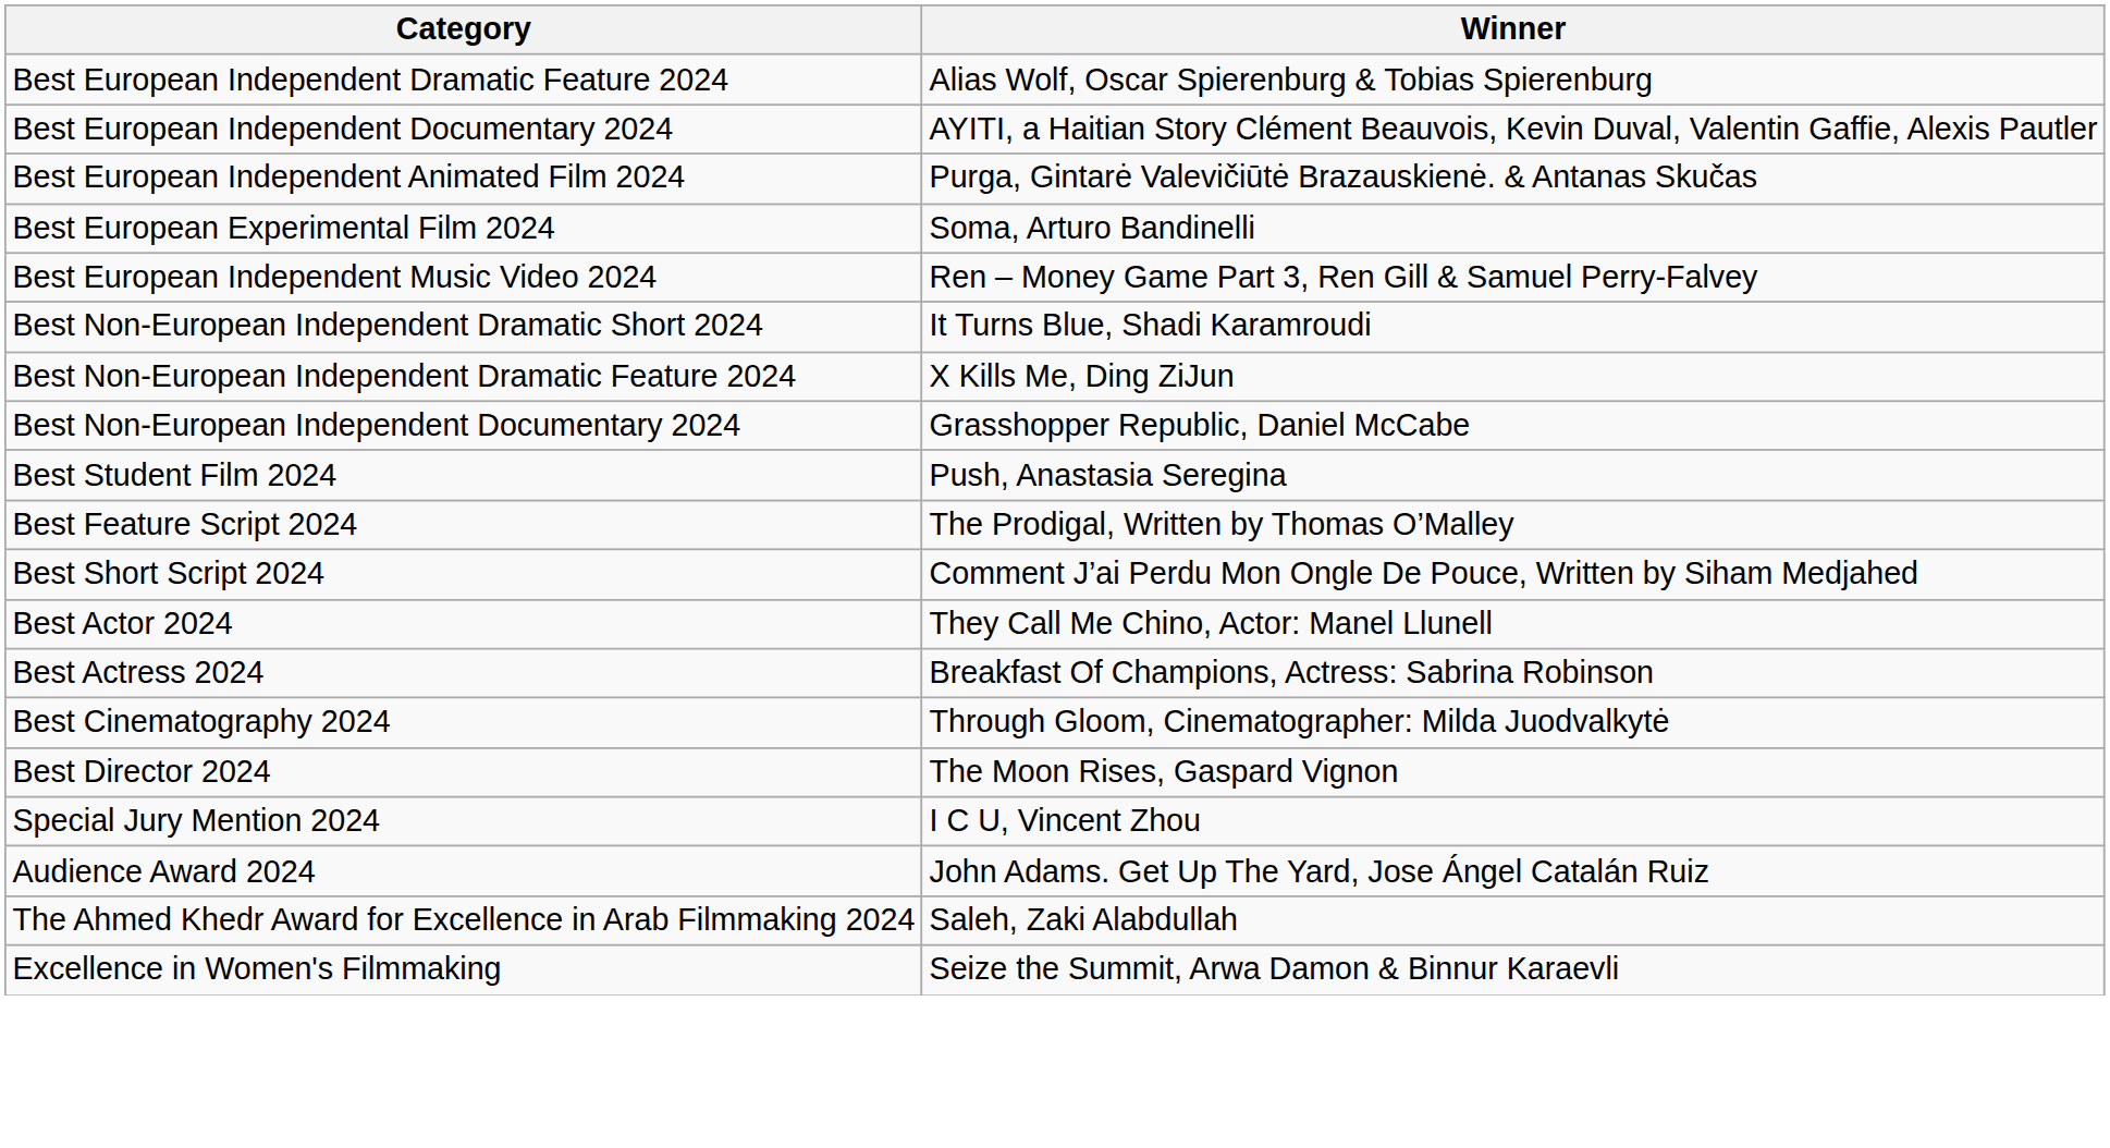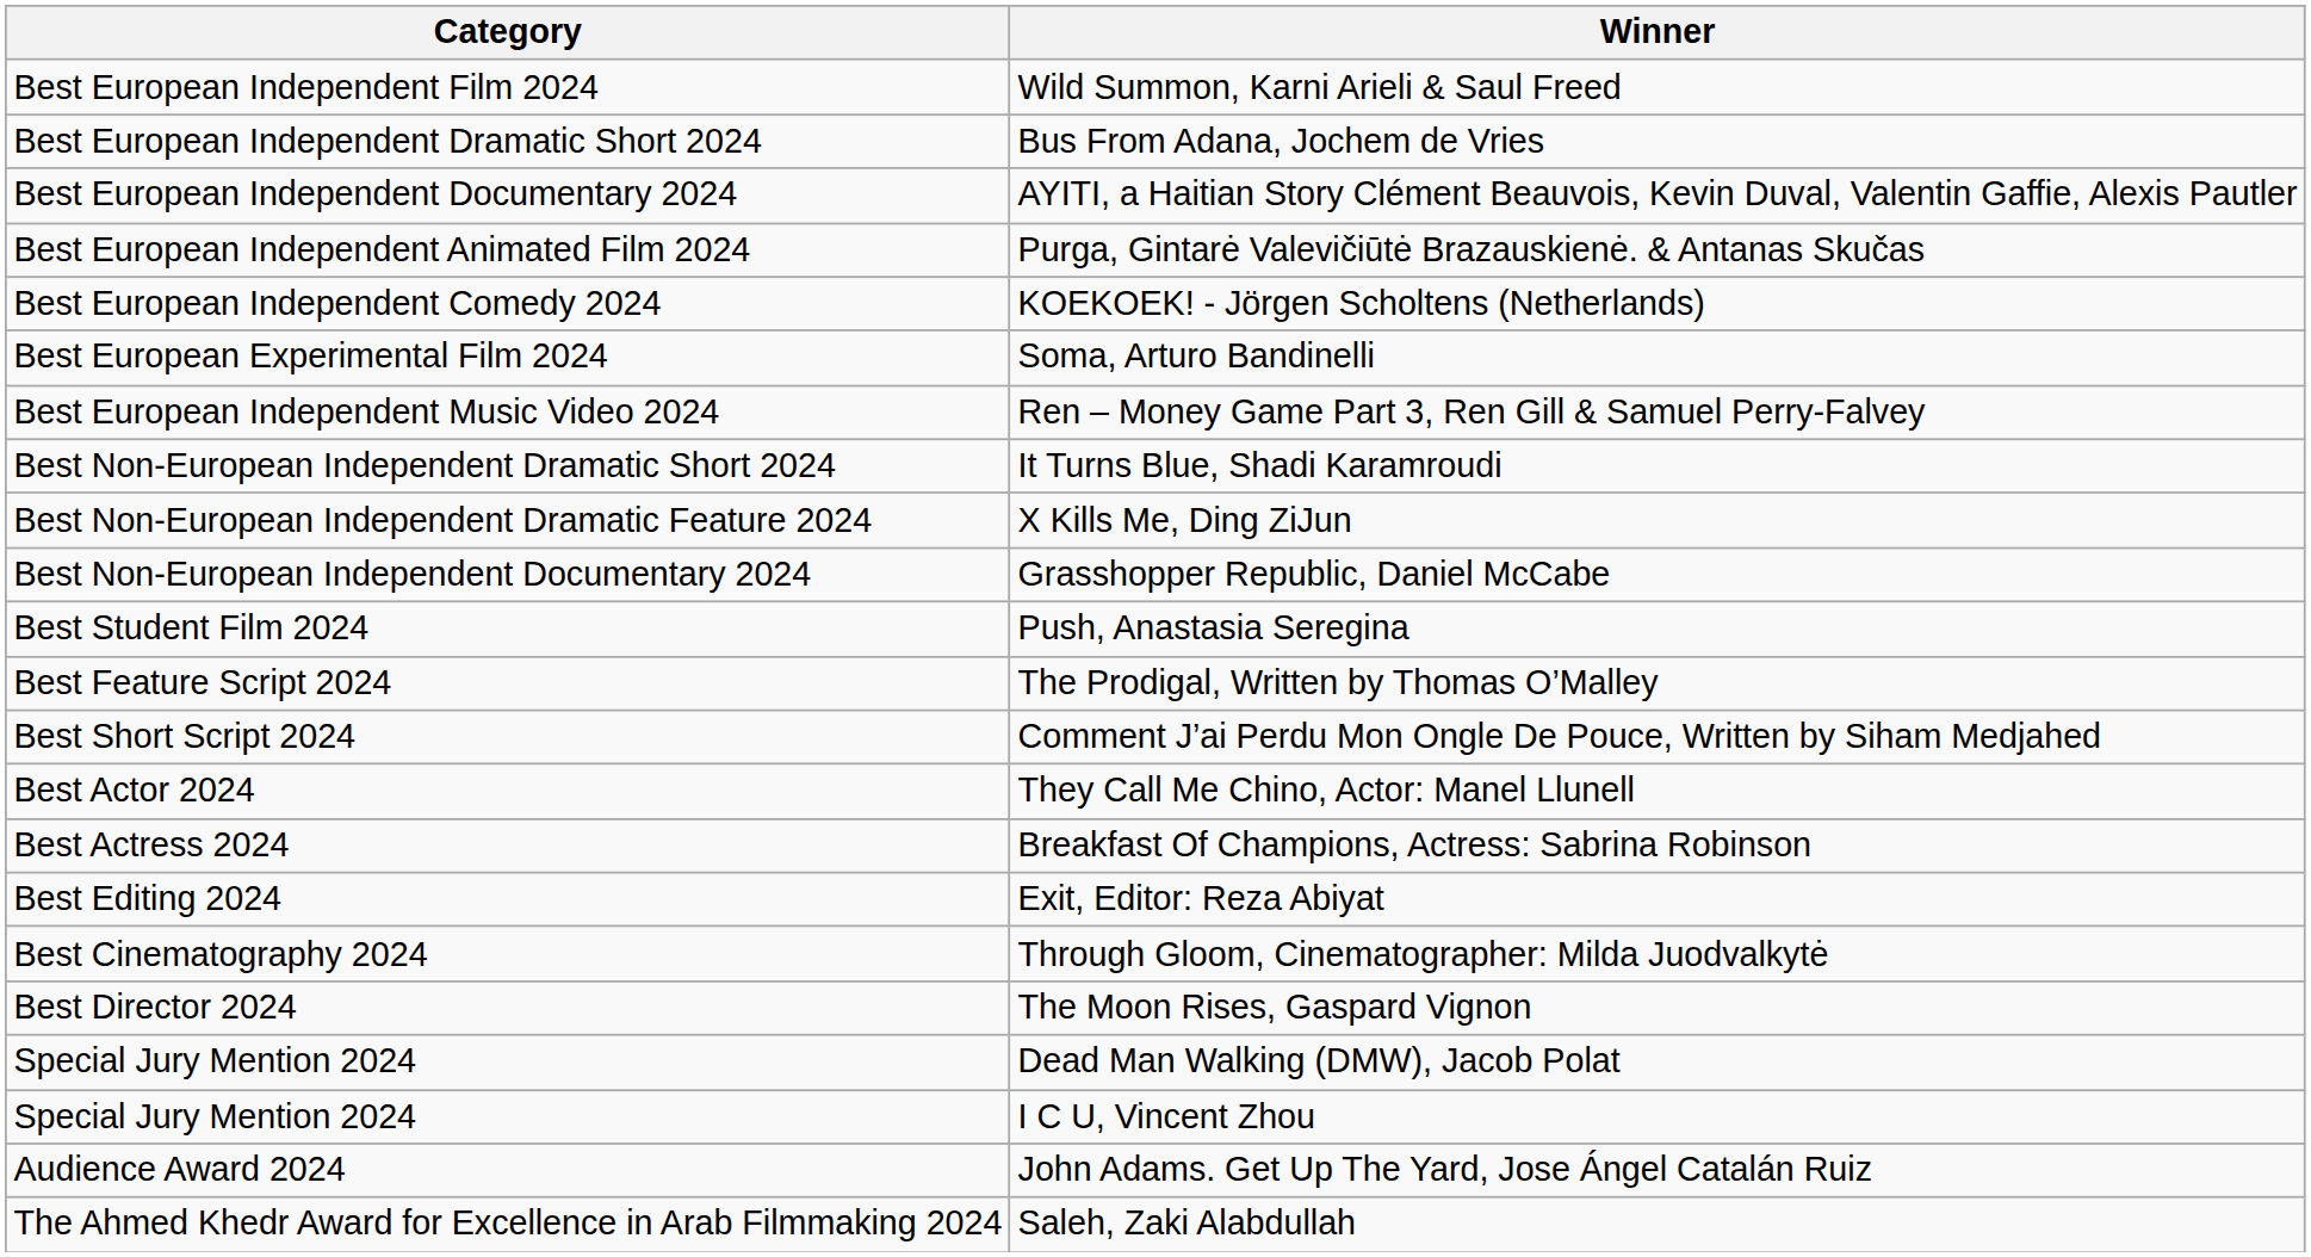+ row: Best European Independent Film 2024 | Wild Summon, Karni Arieli & Saul Freed
+ row: Best European Independent Dramatic Short 2024 | Bus From Adana, Jochem de Vries
- row: Best European Independent Dramatic Feature 2024 | Alias Wolf, Oscar Spierenburg & Tobias Spierenburg
+ row: Best European Independent Comedy 2024 | KOEKOEK! - Jörgen Scholtens (Netherlands)
+ row: Best Editing 2024 | Exit, Editor: Reza Abiyat
+ row: Special Jury Mention 2024 | Dead Man Walking (DMW), Jacob Polat
- row: Excellence in Women's Filmmaking | Seize the Summit, Arwa Damon & Binnur Karaevli
